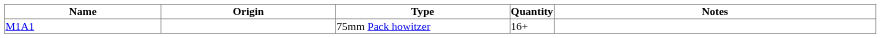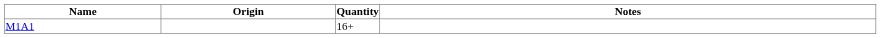- column: Type | 75mm Pack howitzer
